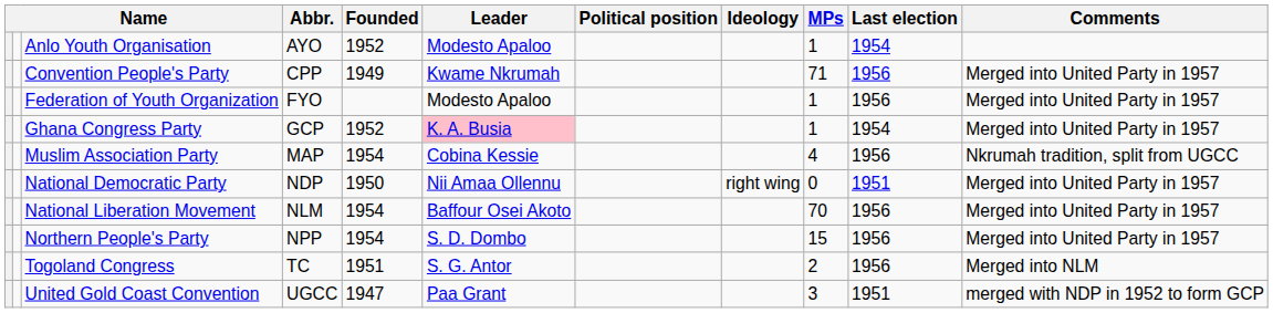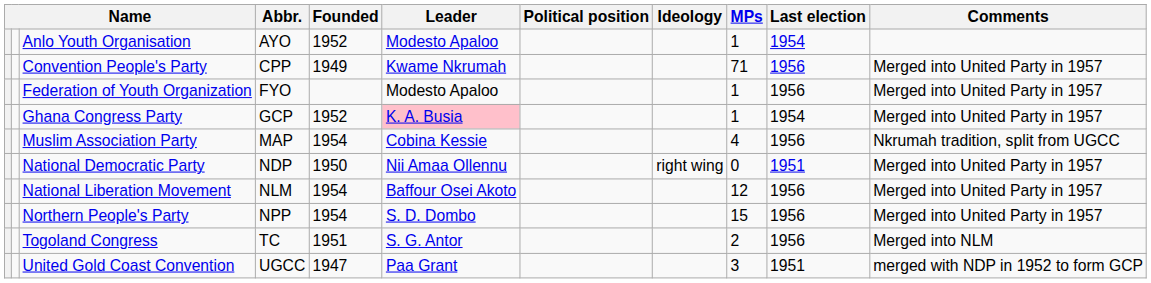National Liberation Movement | MPs: 70 -> 12
